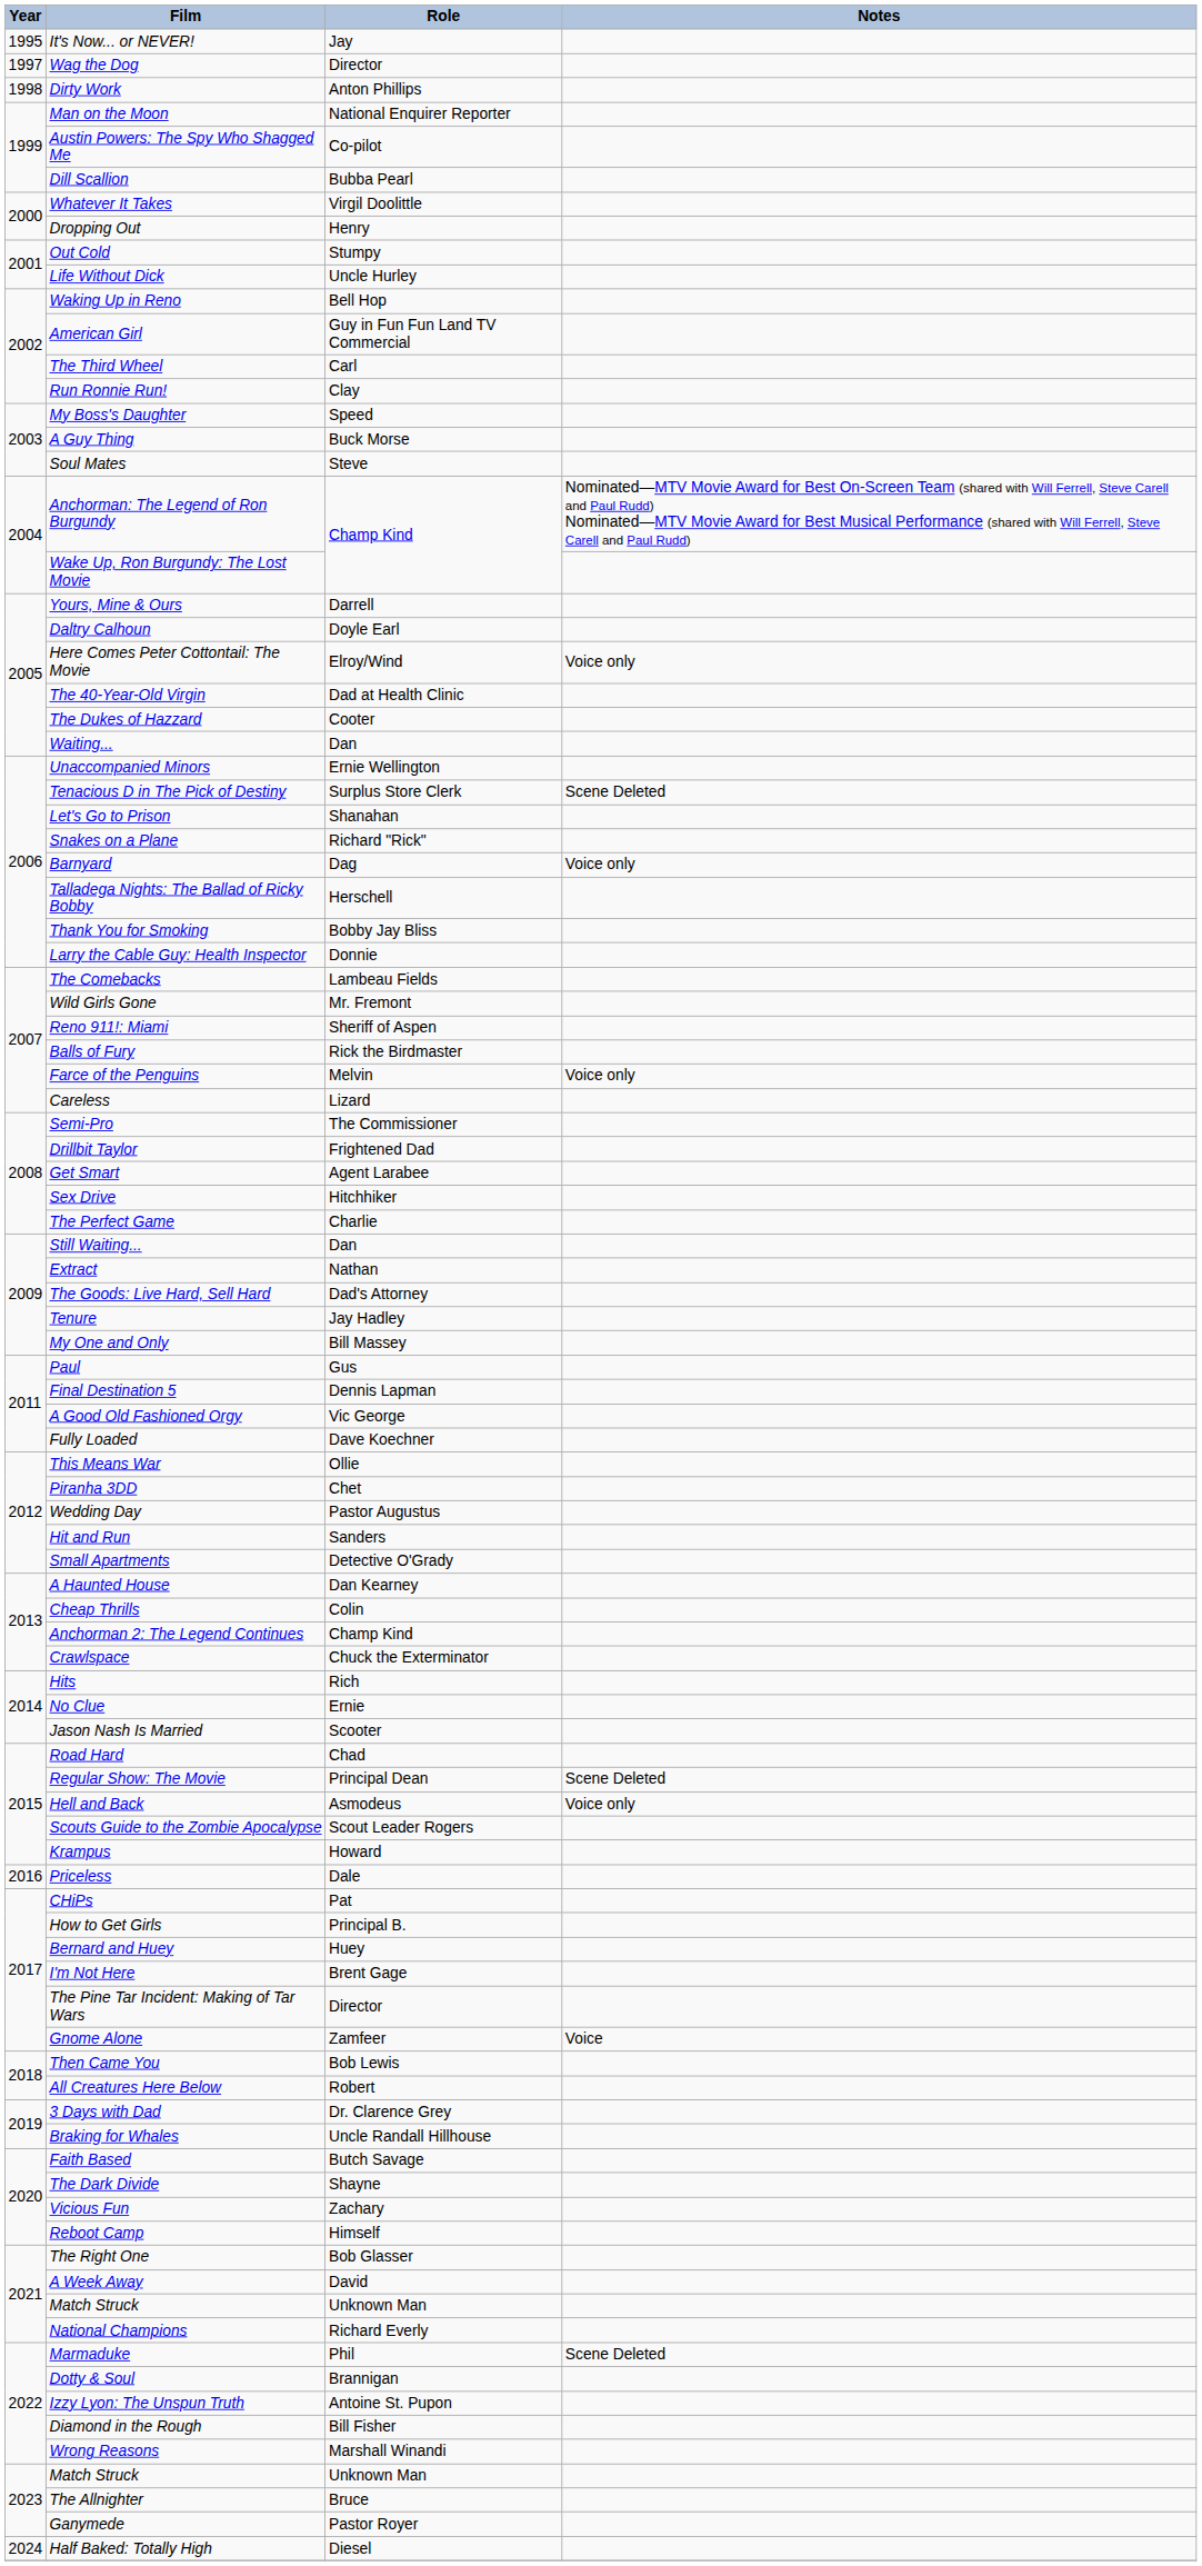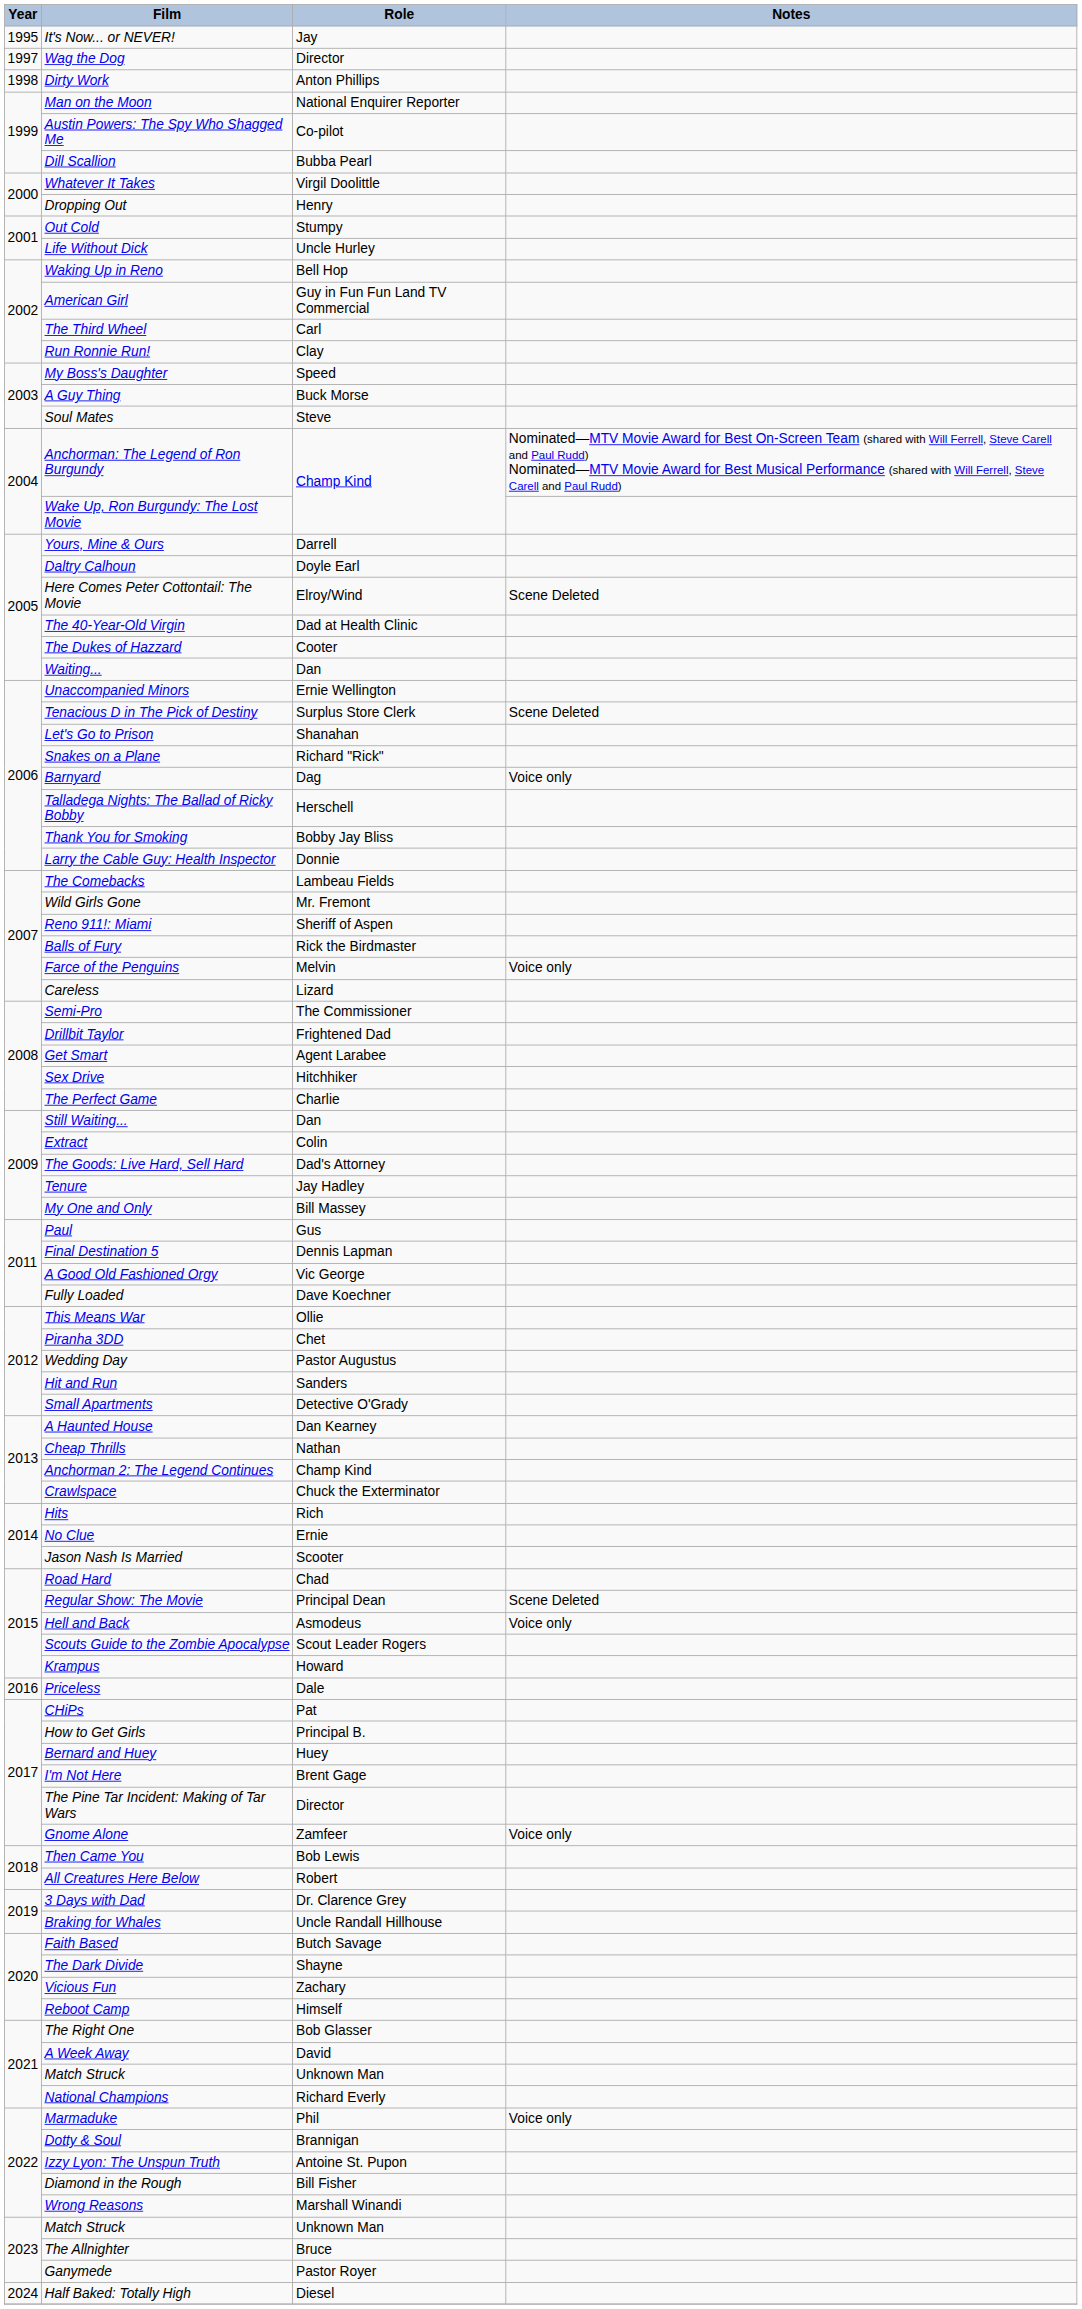Here Comes Peter Cottontail: The Movie | Notes: Voice only -> Scene Deleted
Extract | Role: Nathan -> Colin
Cheap Thrills | Role: Colin -> Nathan
Gnome Alone | Notes: Voice -> Voice only
Marmaduke | Notes: Scene Deleted -> Voice only
